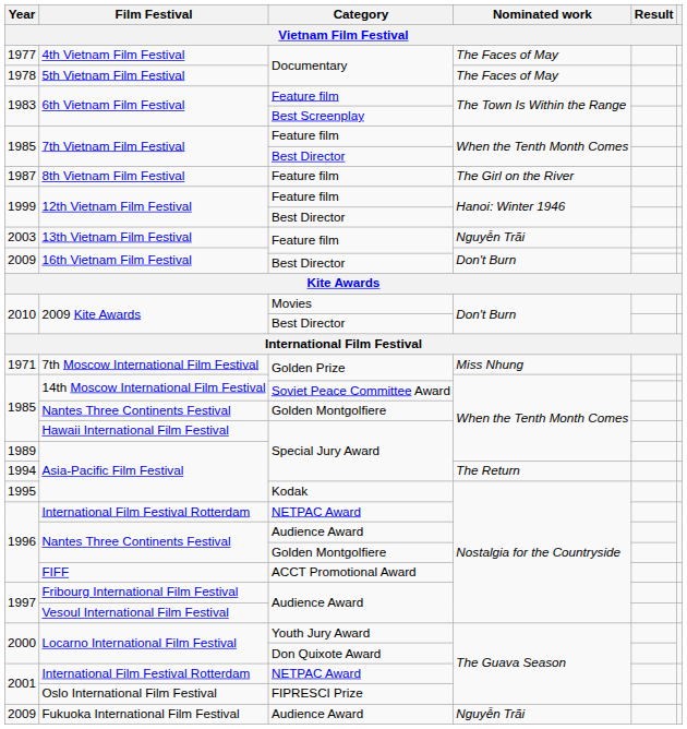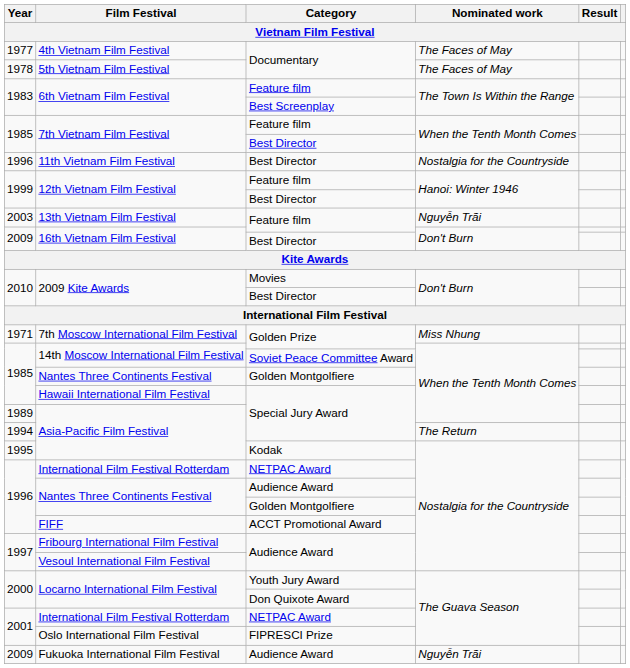- row: 1987 | 8th Vietnam Film Festival | Feature film | The Girl on the River
+ row: 1996 | 11th Vietnam Film Festival | Best Director | Nostalgia for the Countryside
